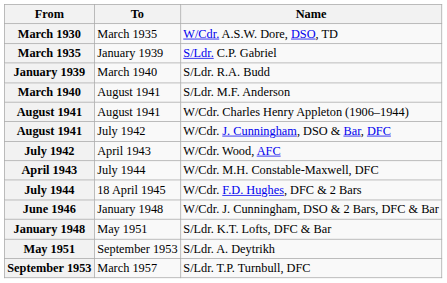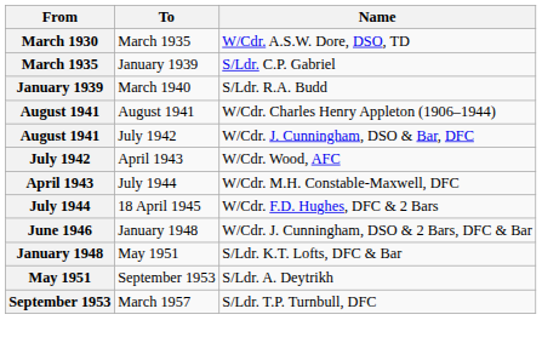- row: March 1940 | August 1941 | S/Ldr. M.F. Anderson
